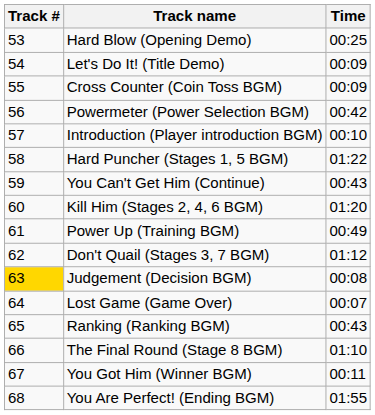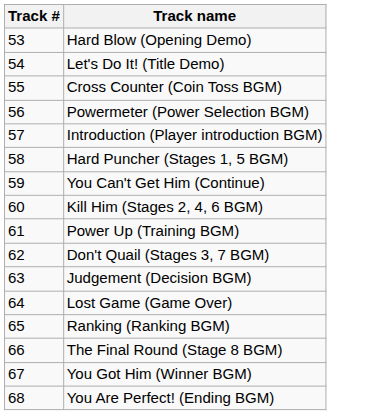- column: Time | 00:25 | 00:09 | 00:09 | 00:42 | 00:10 | 01:22 | 00:43 | 01:20 | 00:49 | 01:12 | 00:08 | 00:07 | 00:43 | 01:10 | 00:11 | 01:55
Judgement (Decision BGM) | Track #: gold background -> no background
